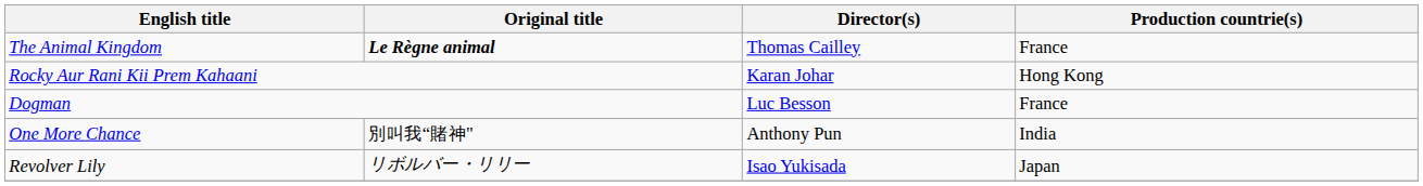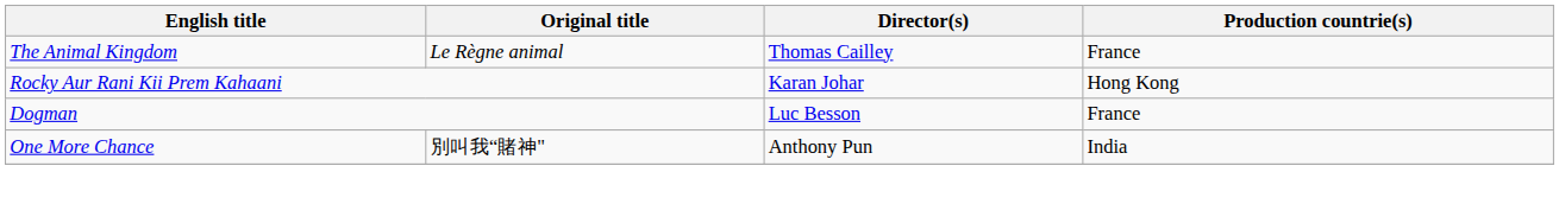The Animal Kingdom | Original title: bold -> normal
- row: Revolver Lily | リボルバー・リリー | Isao Yukisada | Japan
